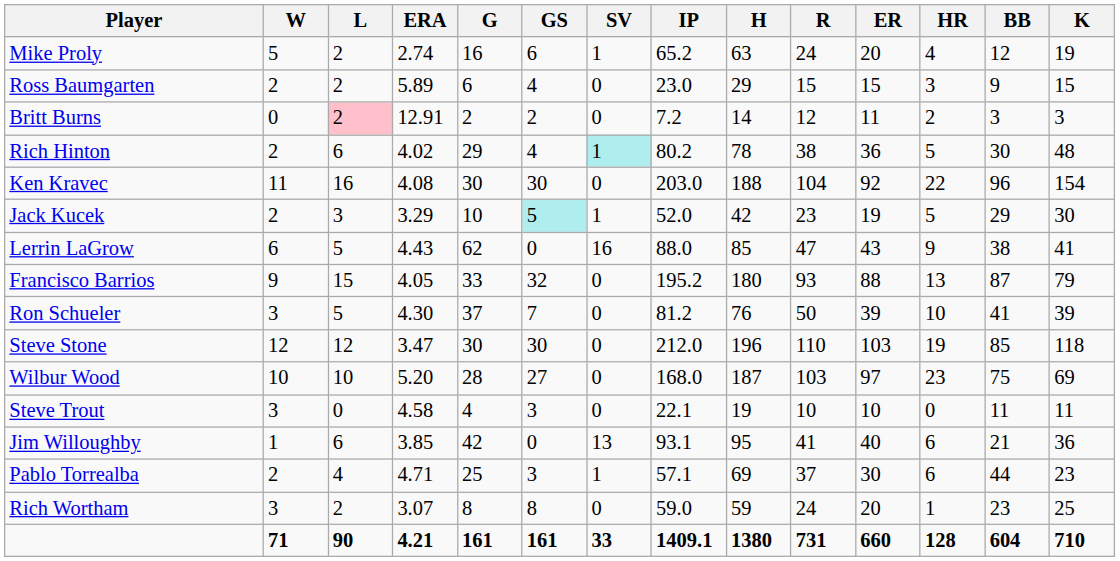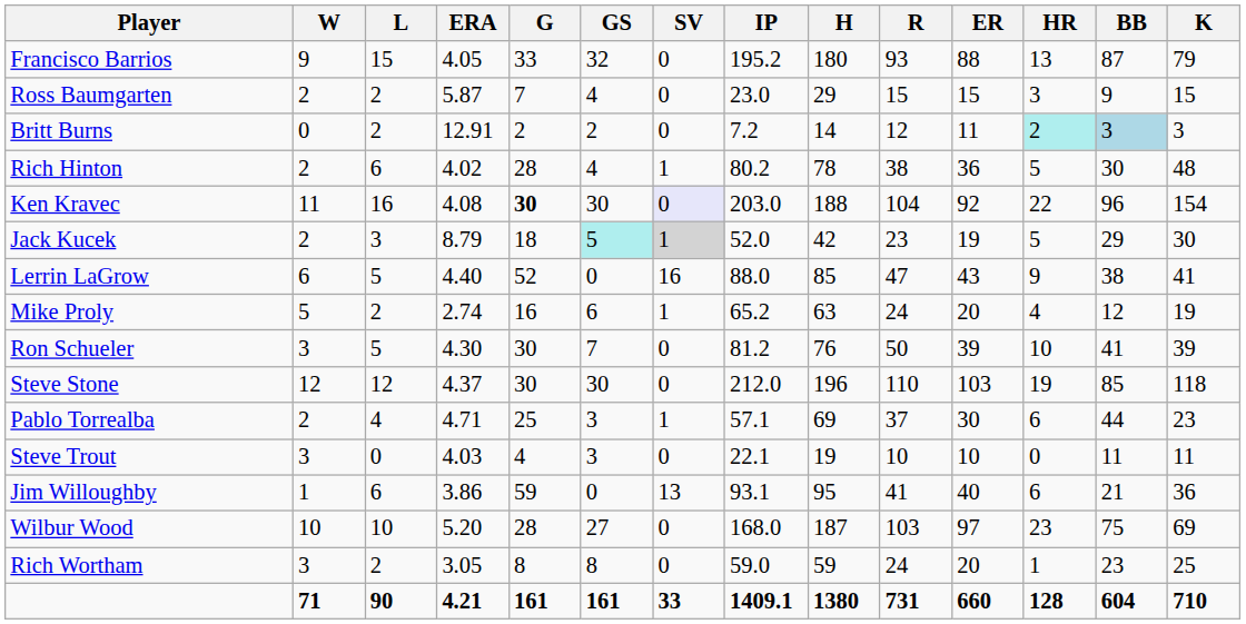rows swapped: Francisco Barrios <-> Mike Proly
Ross Baumgarten | ERA: 5.89 -> 5.87
Ross Baumgarten | G: 6 -> 7
Britt Burns | L: pink background -> no background
Britt Burns | HR: no background -> paleturquoise background
Britt Burns | BB: no background -> lightblue background
Rich Hinton | G: 29 -> 28
Rich Hinton | SV: paleturquoise background -> no background
Ken Kravec | G: normal -> bold
Ken Kravec | SV: no background -> lavender background
Jack Kucek | ERA: 3.29 -> 8.79
Jack Kucek | G: 10 -> 18
Jack Kucek | SV: no background -> lightgrey background
Lerrin LaGrow | ERA: 4.43 -> 4.40
Lerrin LaGrow | G: 62 -> 52
Ron Schueler | G: 37 -> 30
Steve Stone | ERA: 3.47 -> 4.37
rows swapped: Pablo Torrealba <-> Wilbur Wood
Steve Trout | ERA: 4.58 -> 4.03
Jim Willoughby | ERA: 3.85 -> 3.86
Jim Willoughby | G: 42 -> 59
Rich Wortham | ERA: 3.07 -> 3.05
